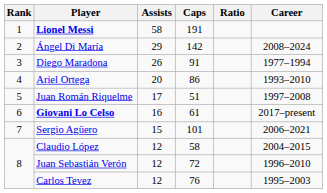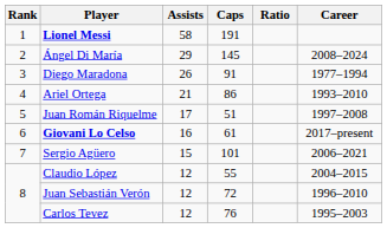Ángel Di María | Caps: 142 -> 145
Ariel Ortega | Assists: 20 -> 21
Claudio López | Caps: 58 -> 55
